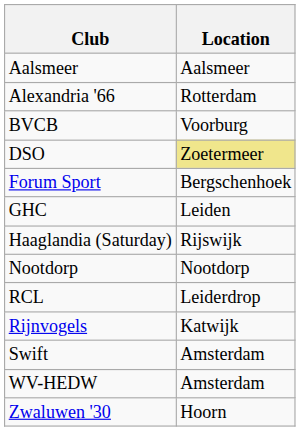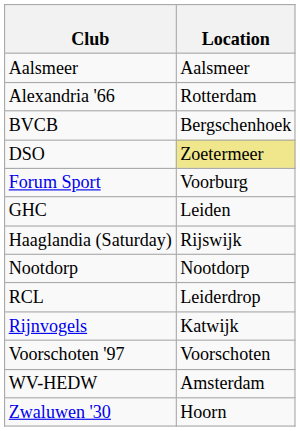BVCB | Location: Voorburg -> Bergschenhoek
Forum Sport | Location: Bergschenhoek -> Voorburg
- row: Swift | Amsterdam
+ row: Voorschoten '97 | Voorschoten
